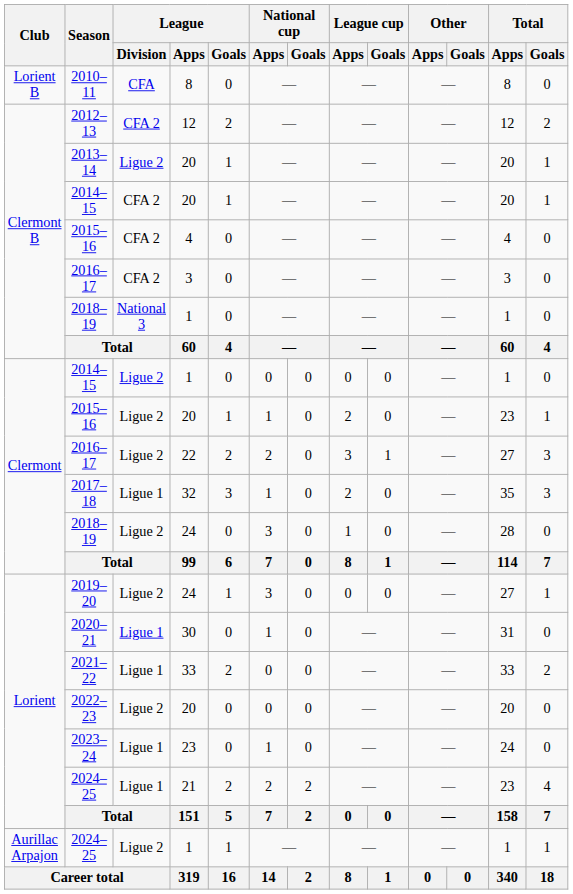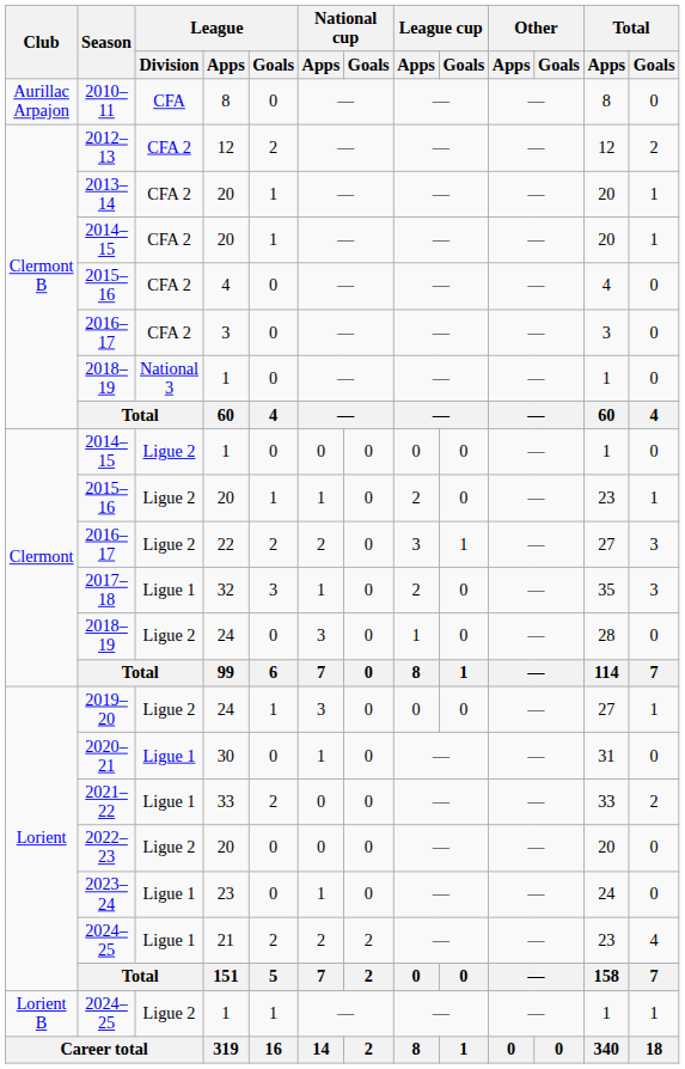2010–11 | Club: Lorient B -> Aurillac Arpajon
2013–14 | League / Division: Ligue 2 -> CFA 2
2024–25 / 1 | Club: Aurillac Arpajon -> Lorient B
